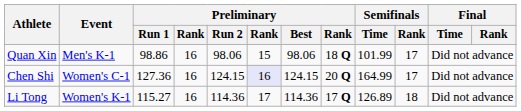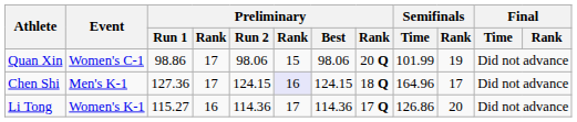Quan Xin | Event: Men's K-1 -> Women's C-1
Quan Xin | column 4: 16 -> 17
Quan Xin | column 8: 18 Q -> 20 Q
Quan Xin | Semifinals / Rank: 17 -> 19
Chen Shi | Event: Women's C-1 -> Men's K-1
Chen Shi | column 4: 16 -> 17
Chen Shi | column 8: 20 Q -> 18 Q
Chen Shi | Semifinals / Time: 164.99 -> 164.96
Li Tong | Semifinals / Time: 126.89 -> 126.86
Li Tong | Semifinals / Rank: 18 -> 20
